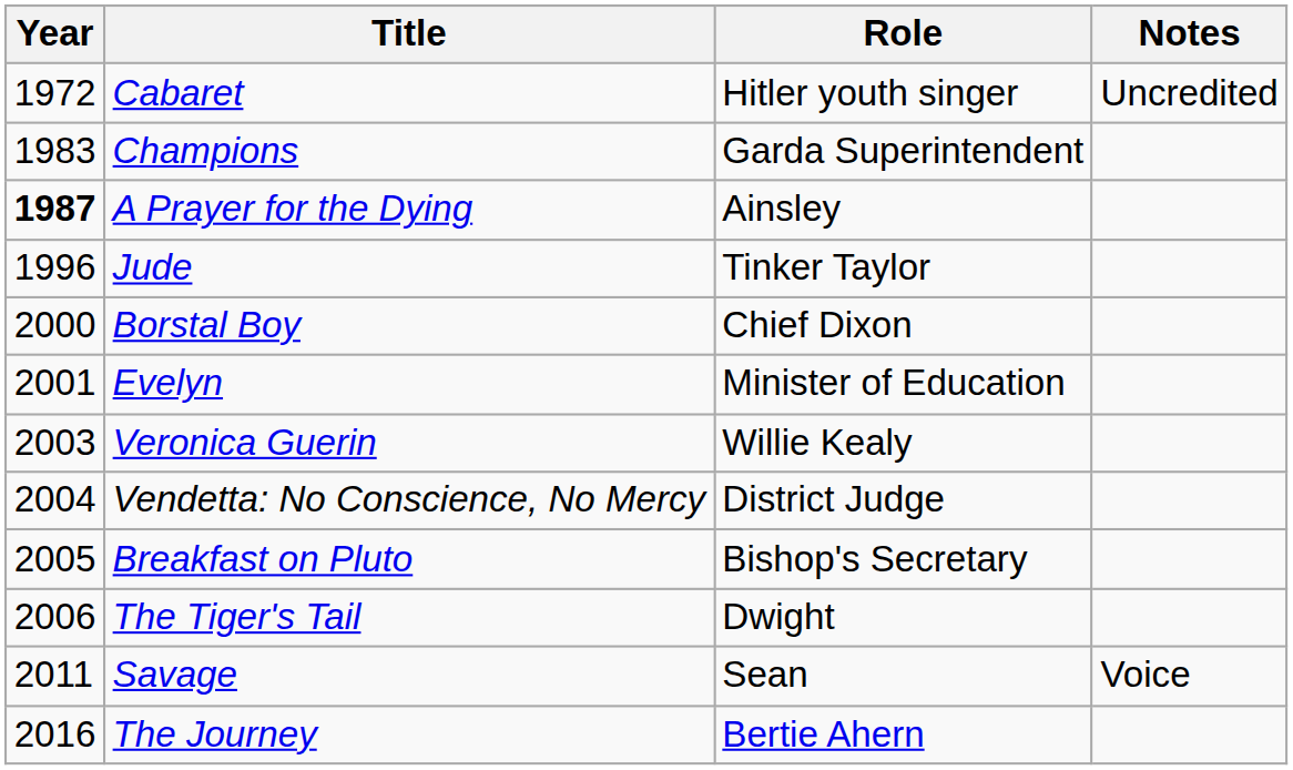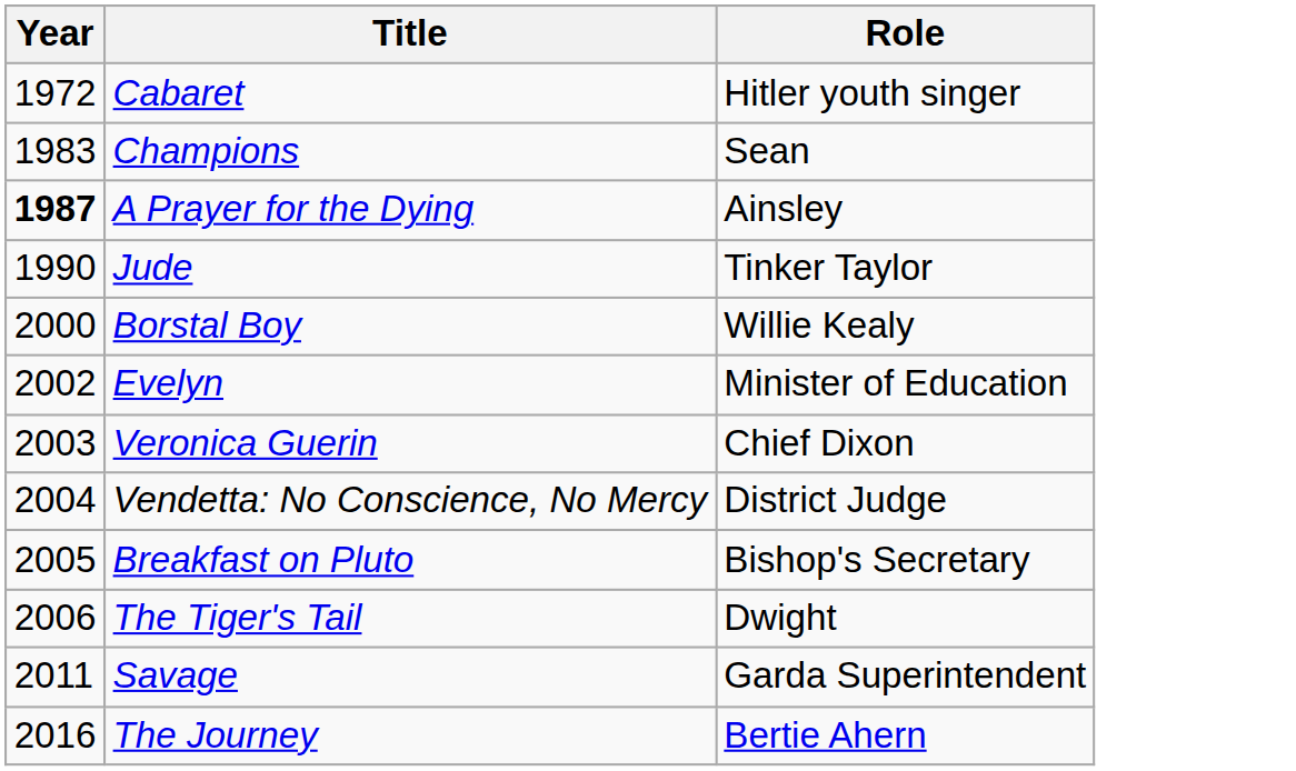- column: Notes | Uncredited | Voice
Champions | Role: Garda Superintendent -> Sean
Jude | Year: 1996 -> 1990
Borstal Boy | Role: Chief Dixon -> Willie Kealy
Evelyn | Year: 2001 -> 2002
Veronica Guerin | Role: Willie Kealy -> Chief Dixon
Savage | Role: Sean -> Garda Superintendent
